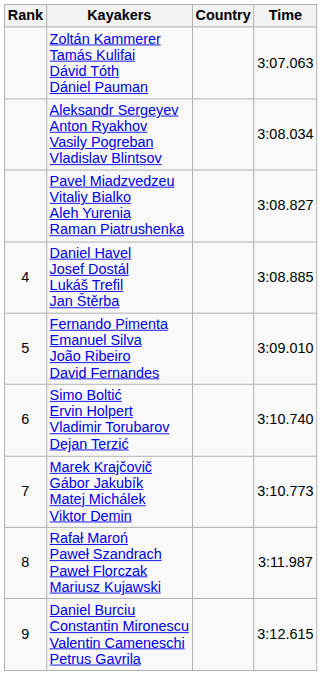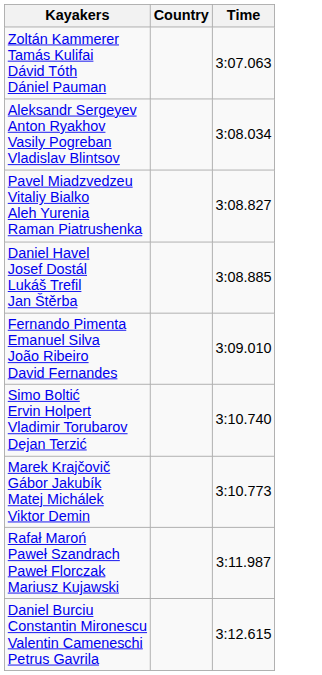- column: Rank | 4 | 5 | 6 | 7 | 8 | 9
